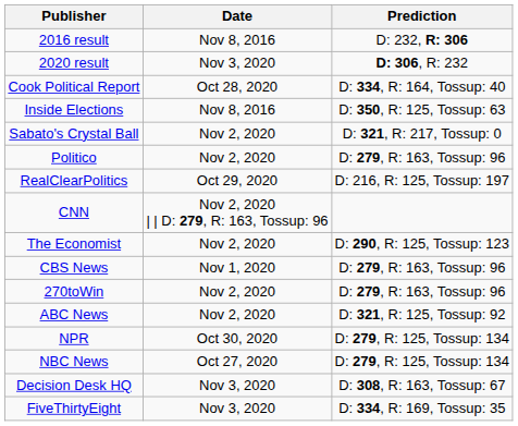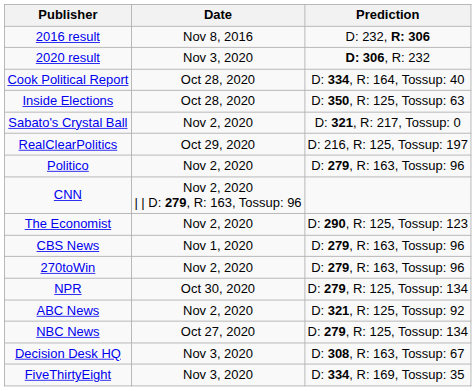Inside Elections | Date: Nov 8, 2016 -> Oct 28, 2020
rows swapped: Politico <-> RealClearPolitics
rows swapped: ABC News <-> NPR
